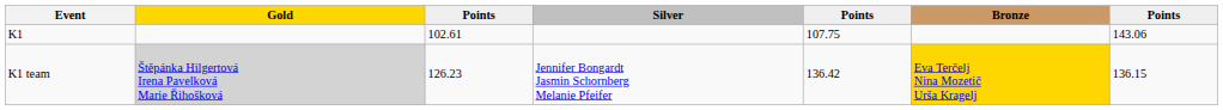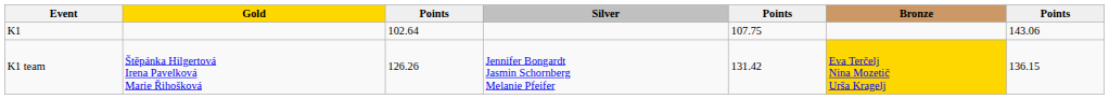K1 | column 3: 102.61 -> 102.64
K1 team | Gold: lightgrey background -> no background
K1 team | column 3: 126.23 -> 126.26
K1 team | column 5: 136.42 -> 131.42
